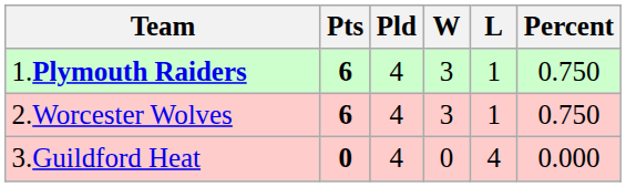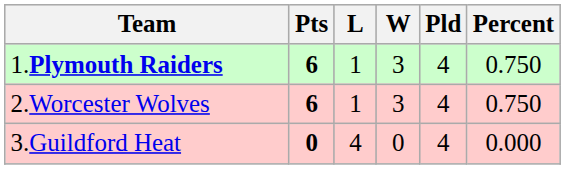columns swapped: Pld <-> L
